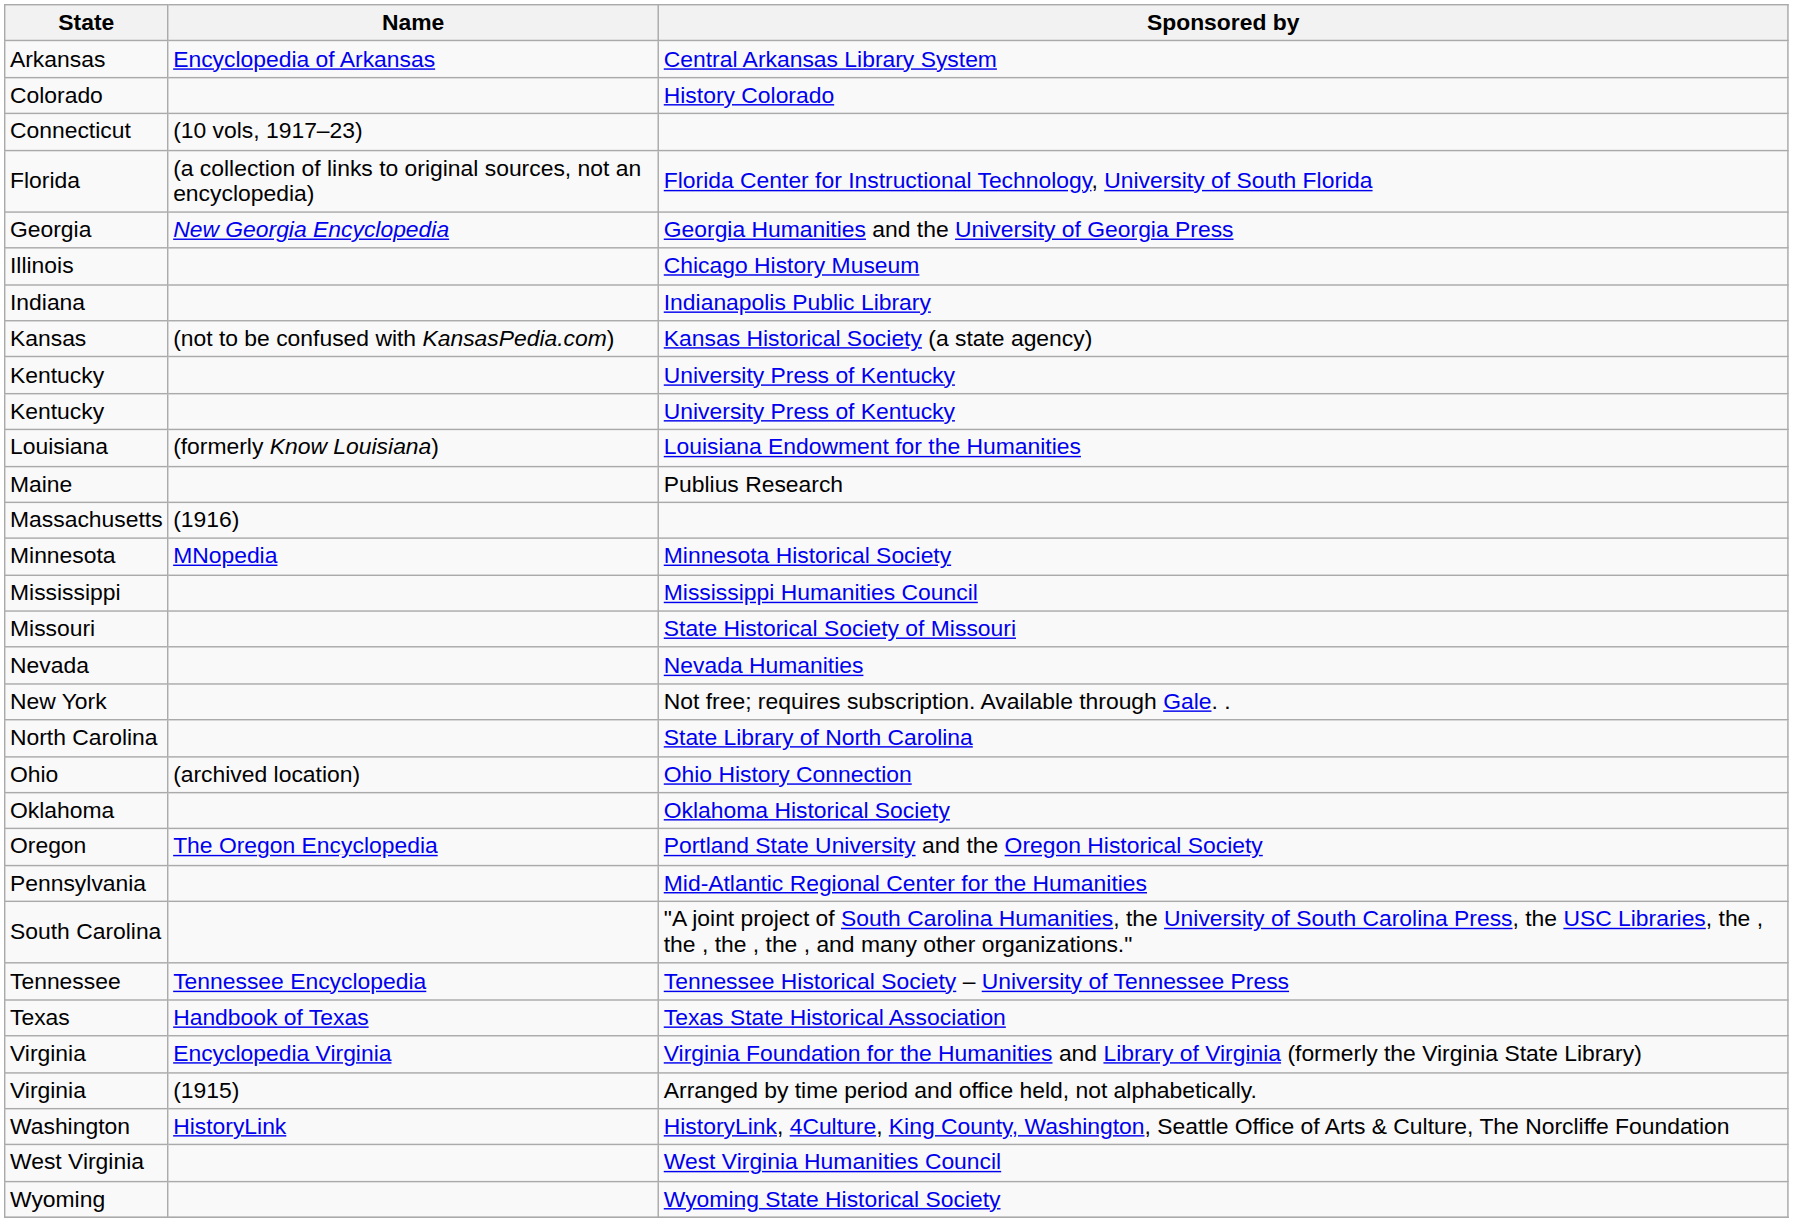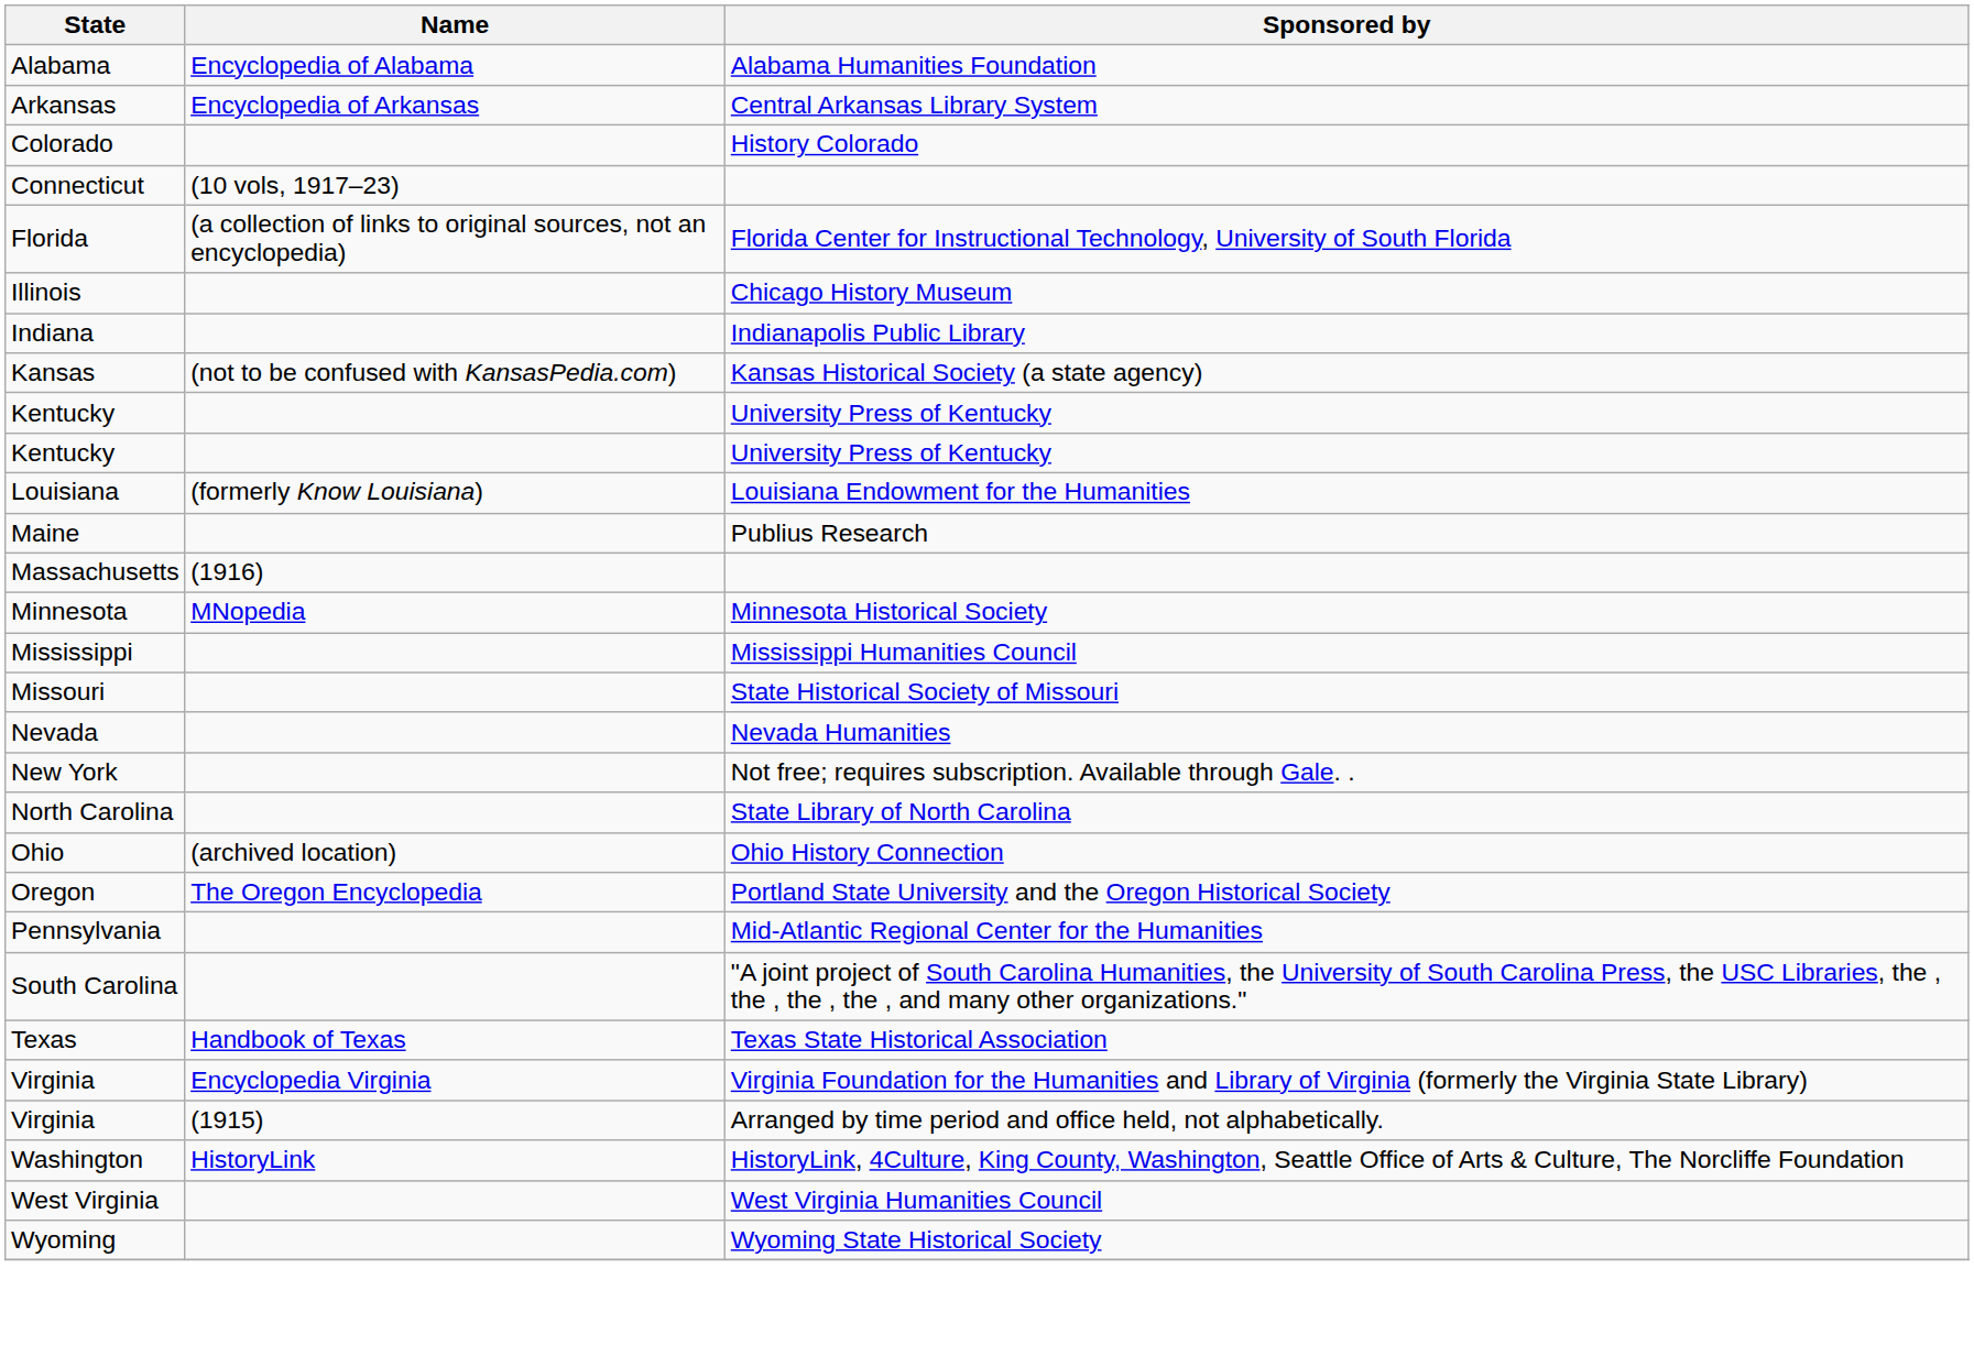+ row: Alabama | Encyclopedia of Alabama | Alabama Humanities Foundation
- row: Georgia | New Georgia Encyclopedia | Georgia Humanities and the University of Georgia Press
- row: Oklahoma | Oklahoma Historical Society
- row: Tennessee | Tennessee Encyclopedia | Tennessee Historical Society – University of Tennessee Press
